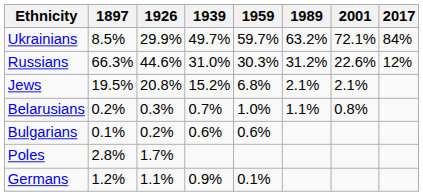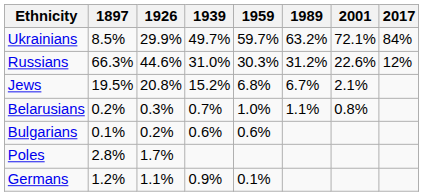Jews | 1989: 2.1% -> 6.7%
